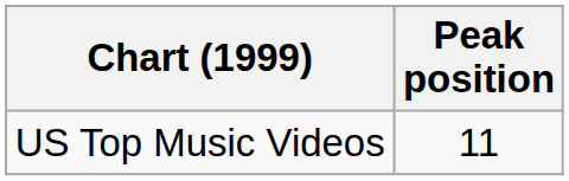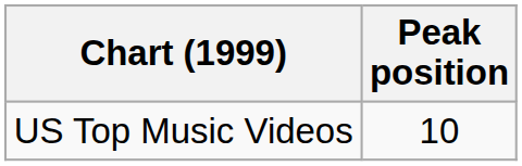US Top Music Videos | Peak position: 11 -> 10
